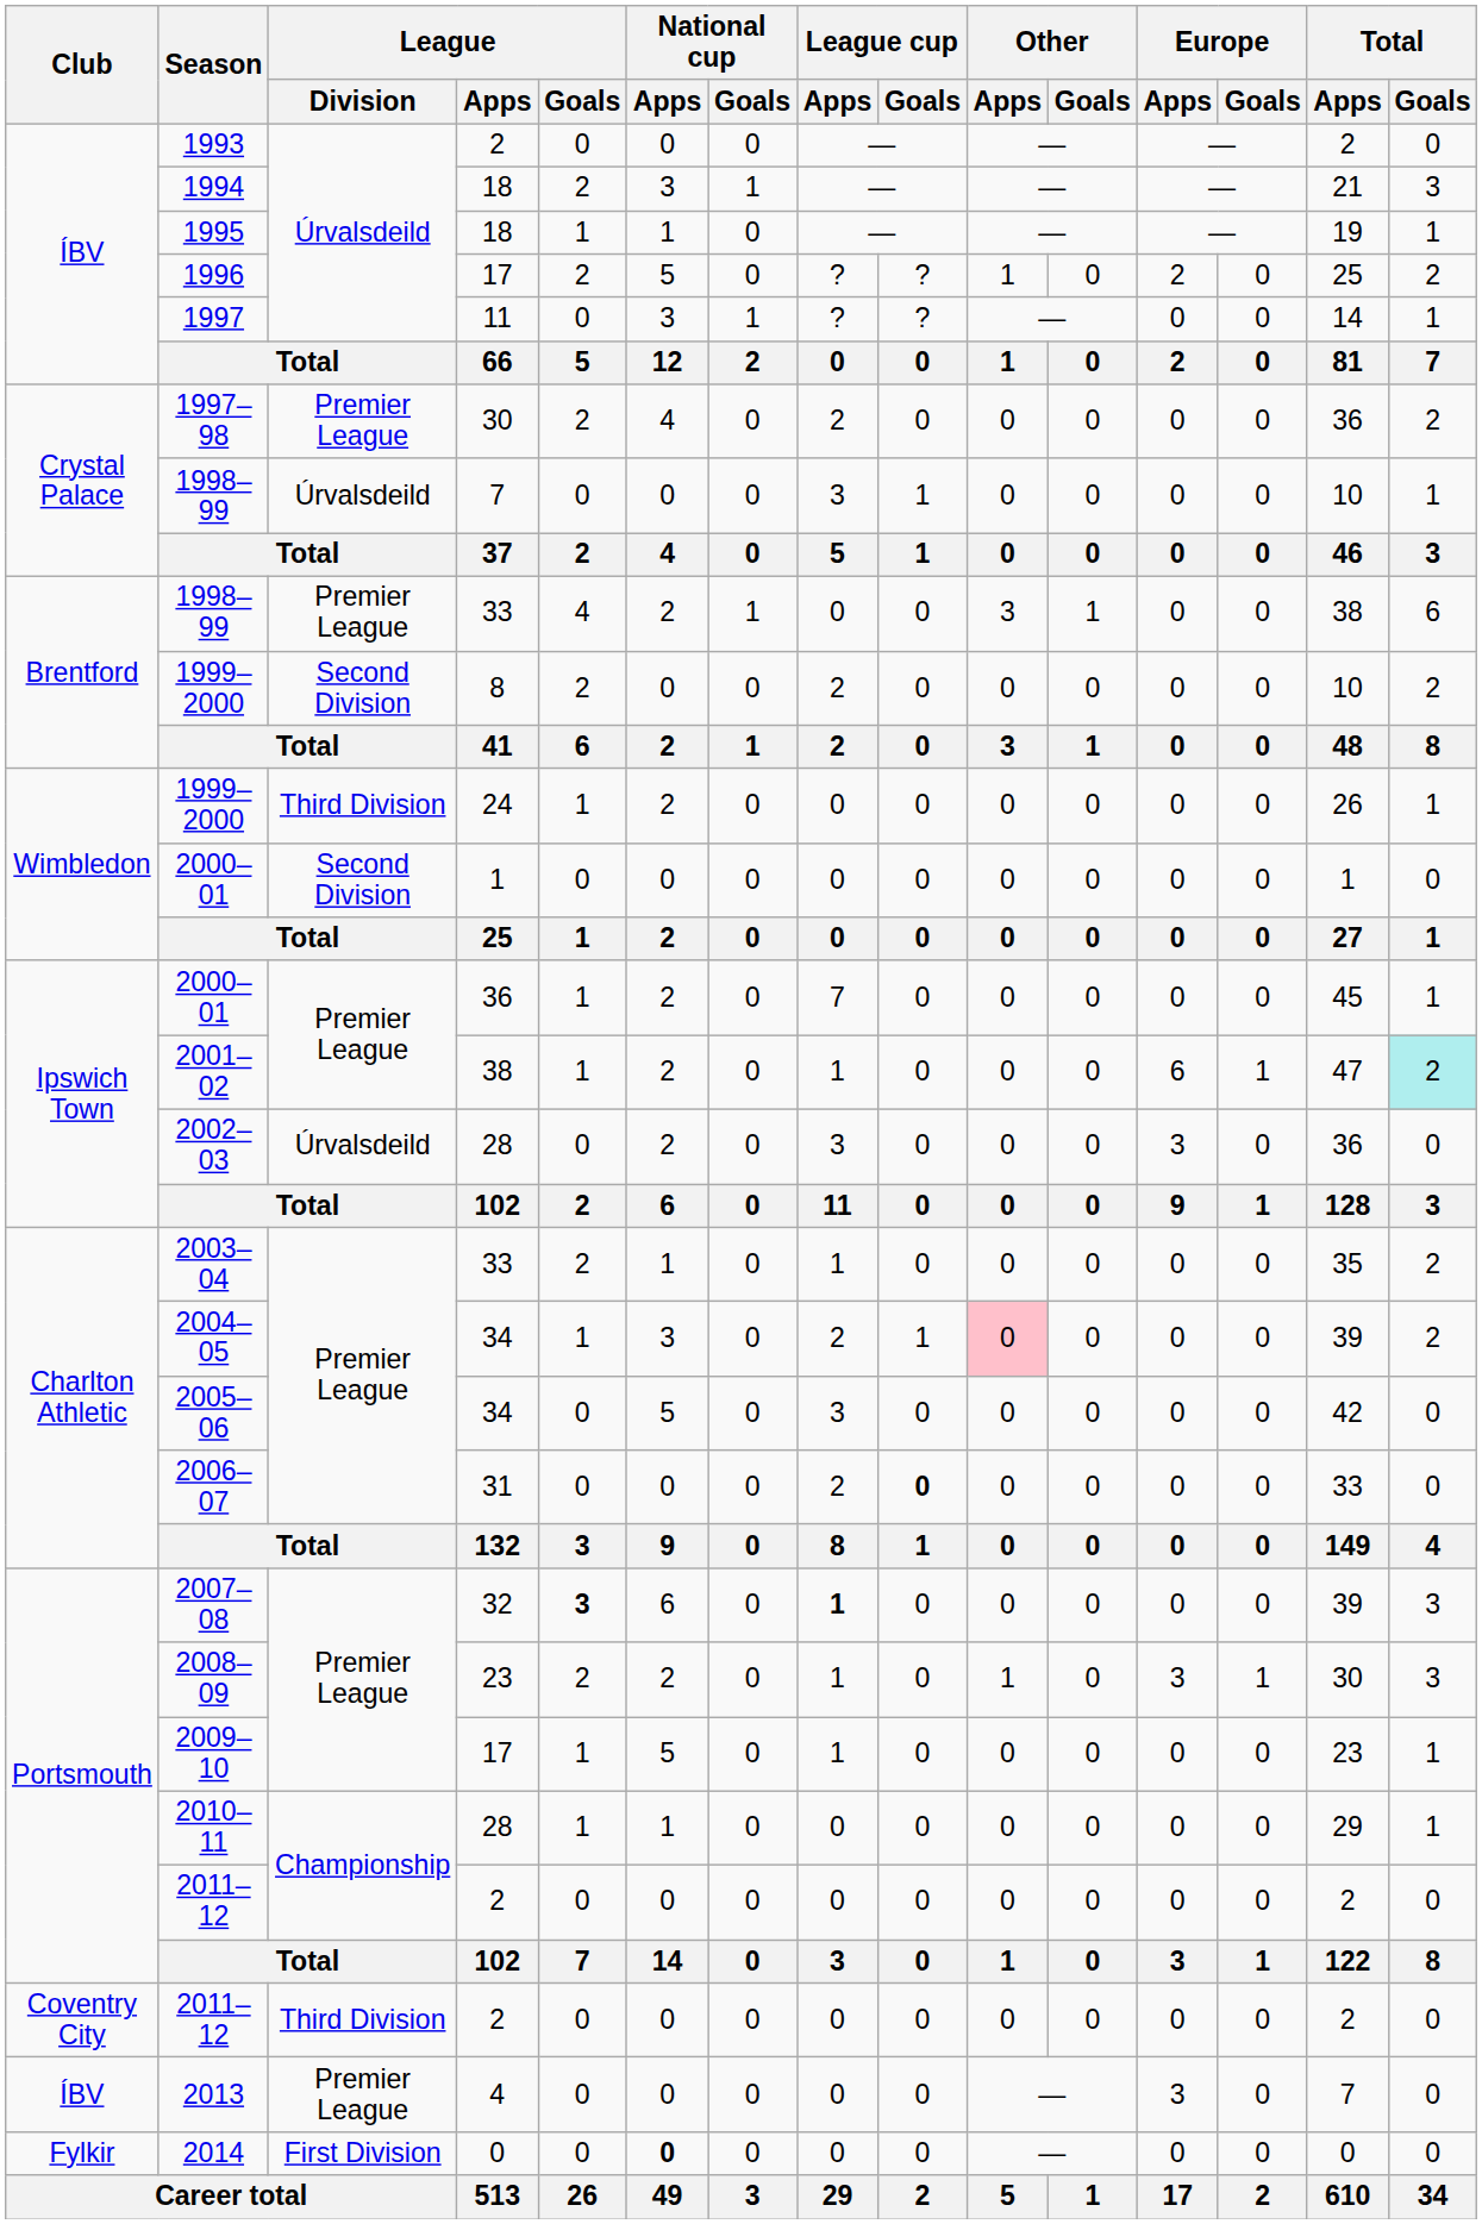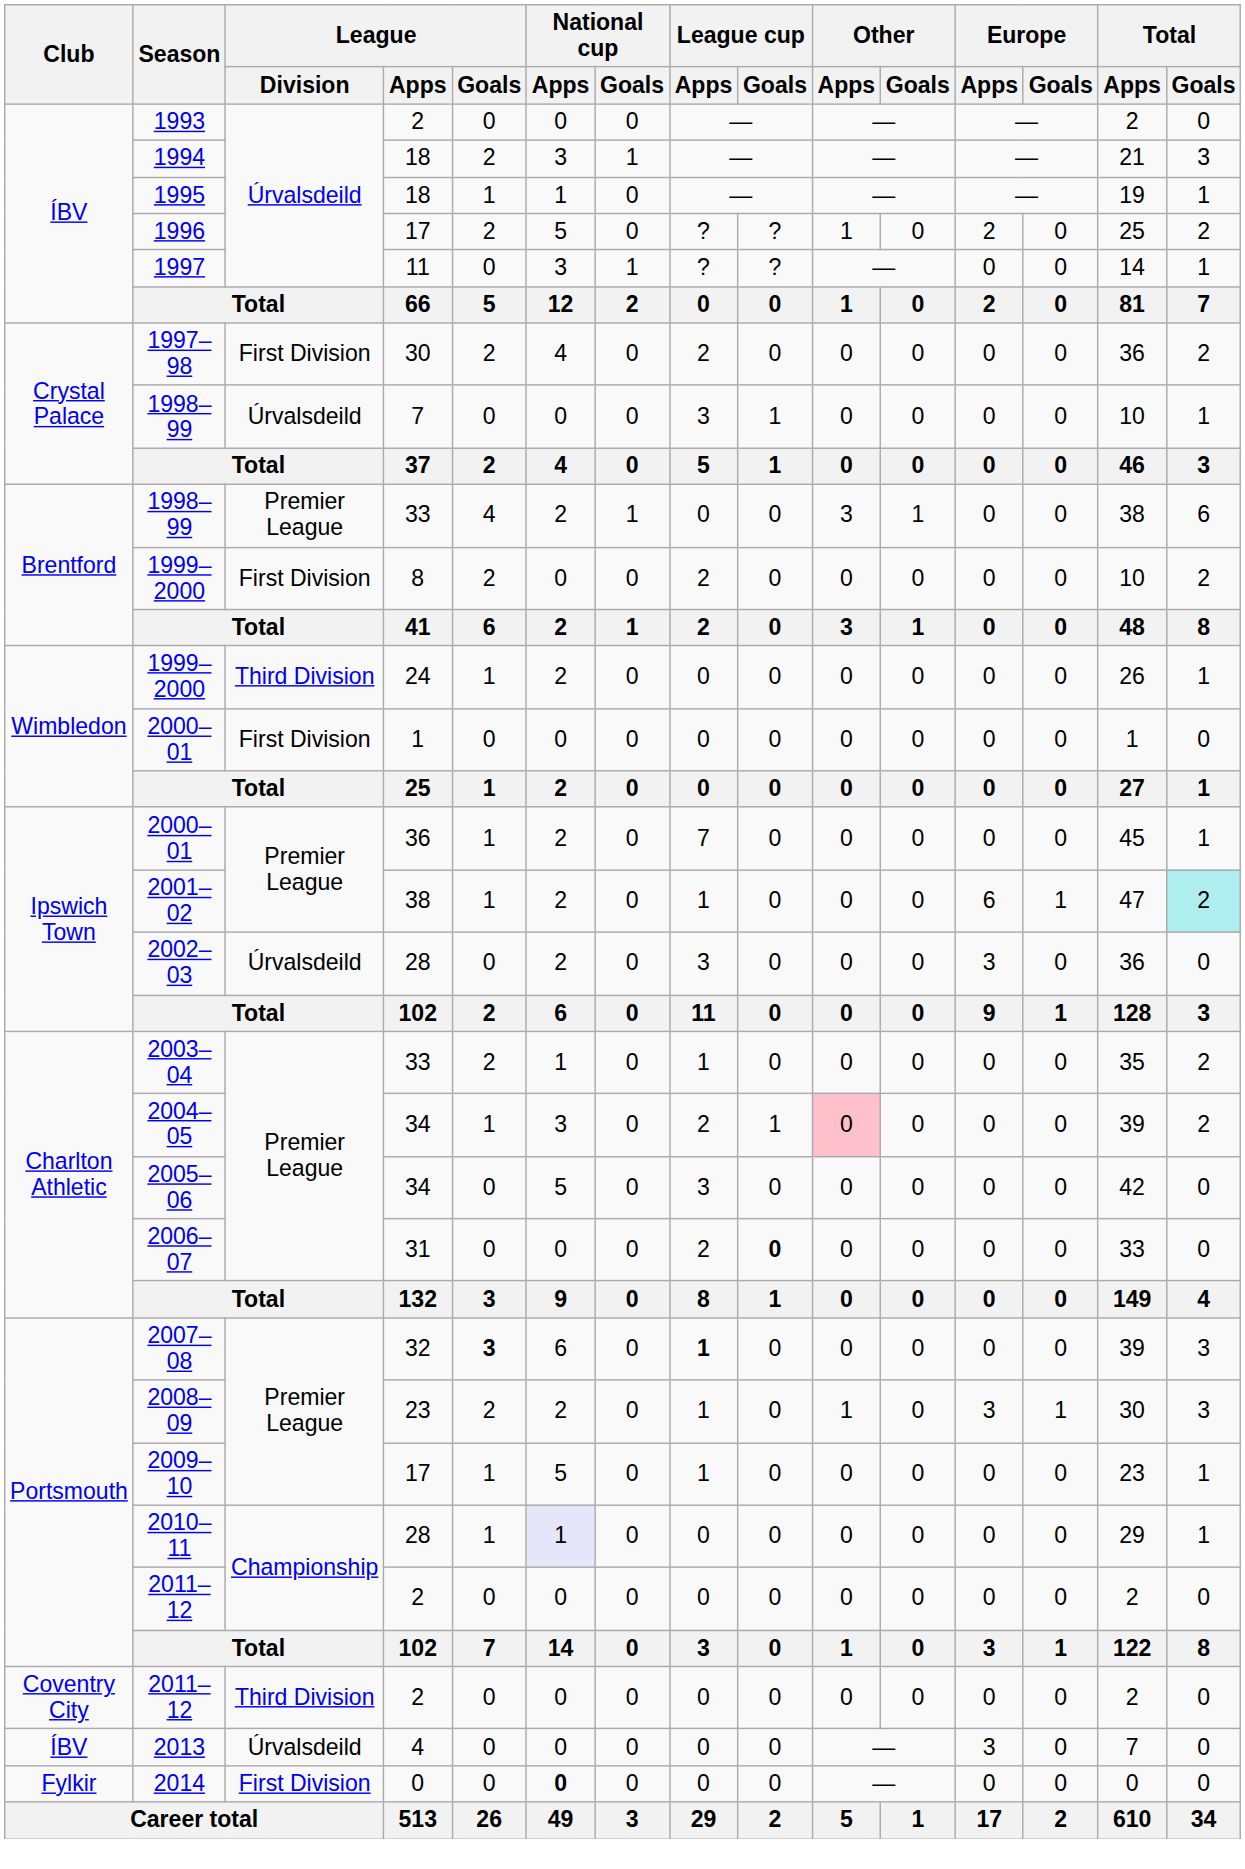1997–98 | League / Division: Premier League -> First Division
Brentford / 1999–2000 | League / Division: Second Division -> First Division
Wimbledon / 2000–01 | League / Division: Second Division -> First Division
2010–11 | National cup / Apps: no background -> lavender background
2013 | League / Division: Premier League -> Úrvalsdeild
